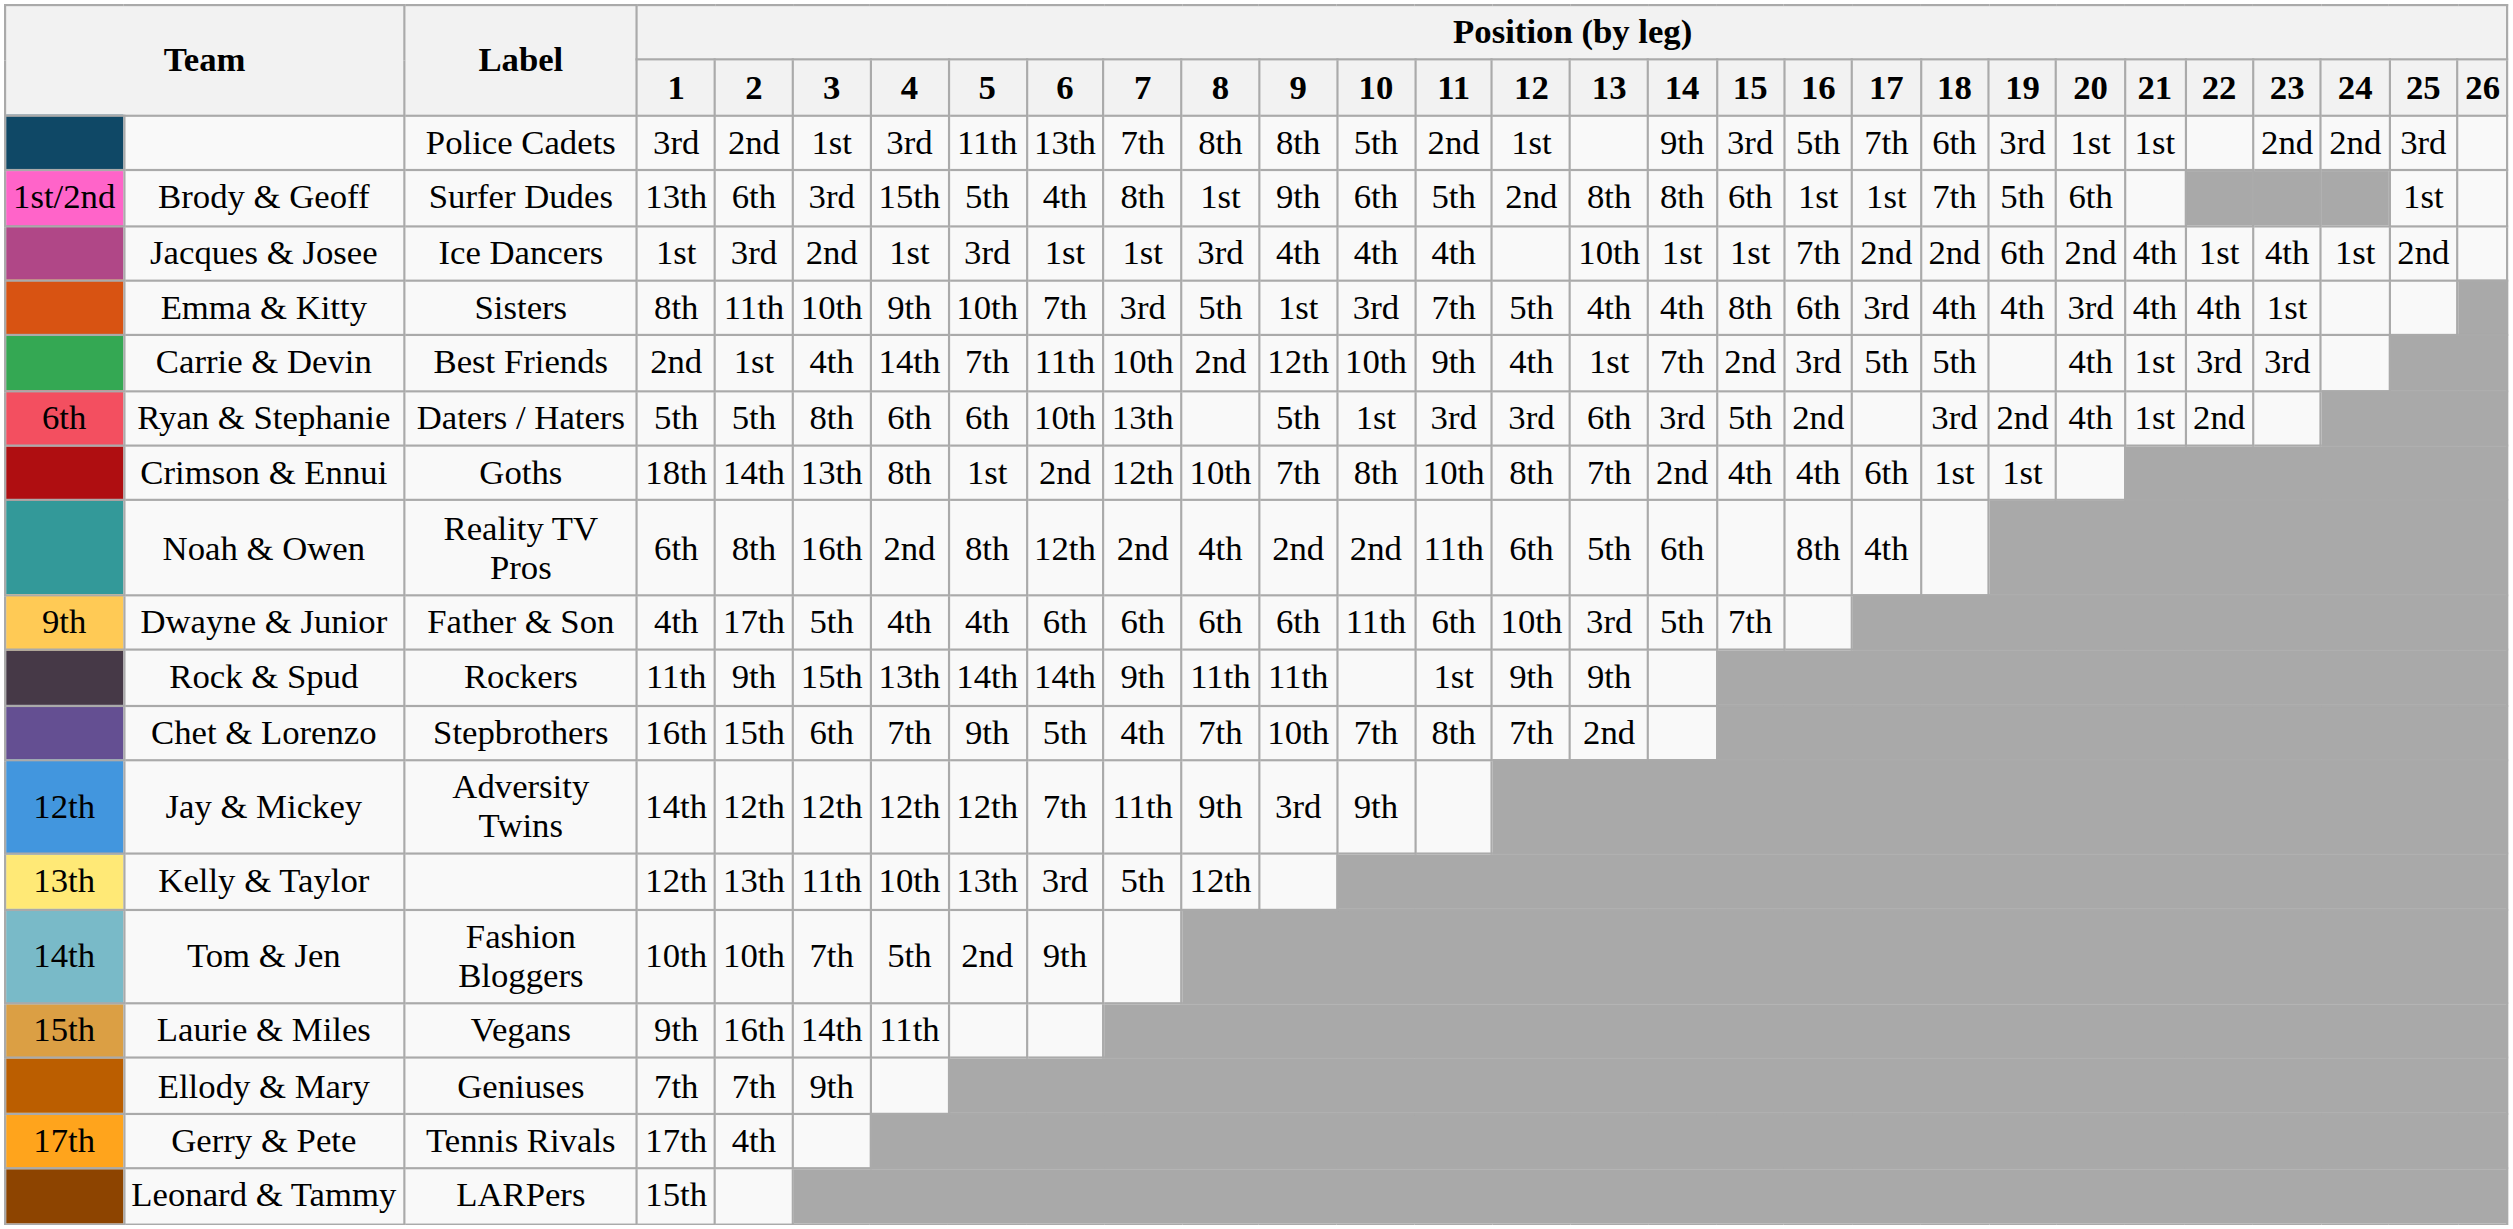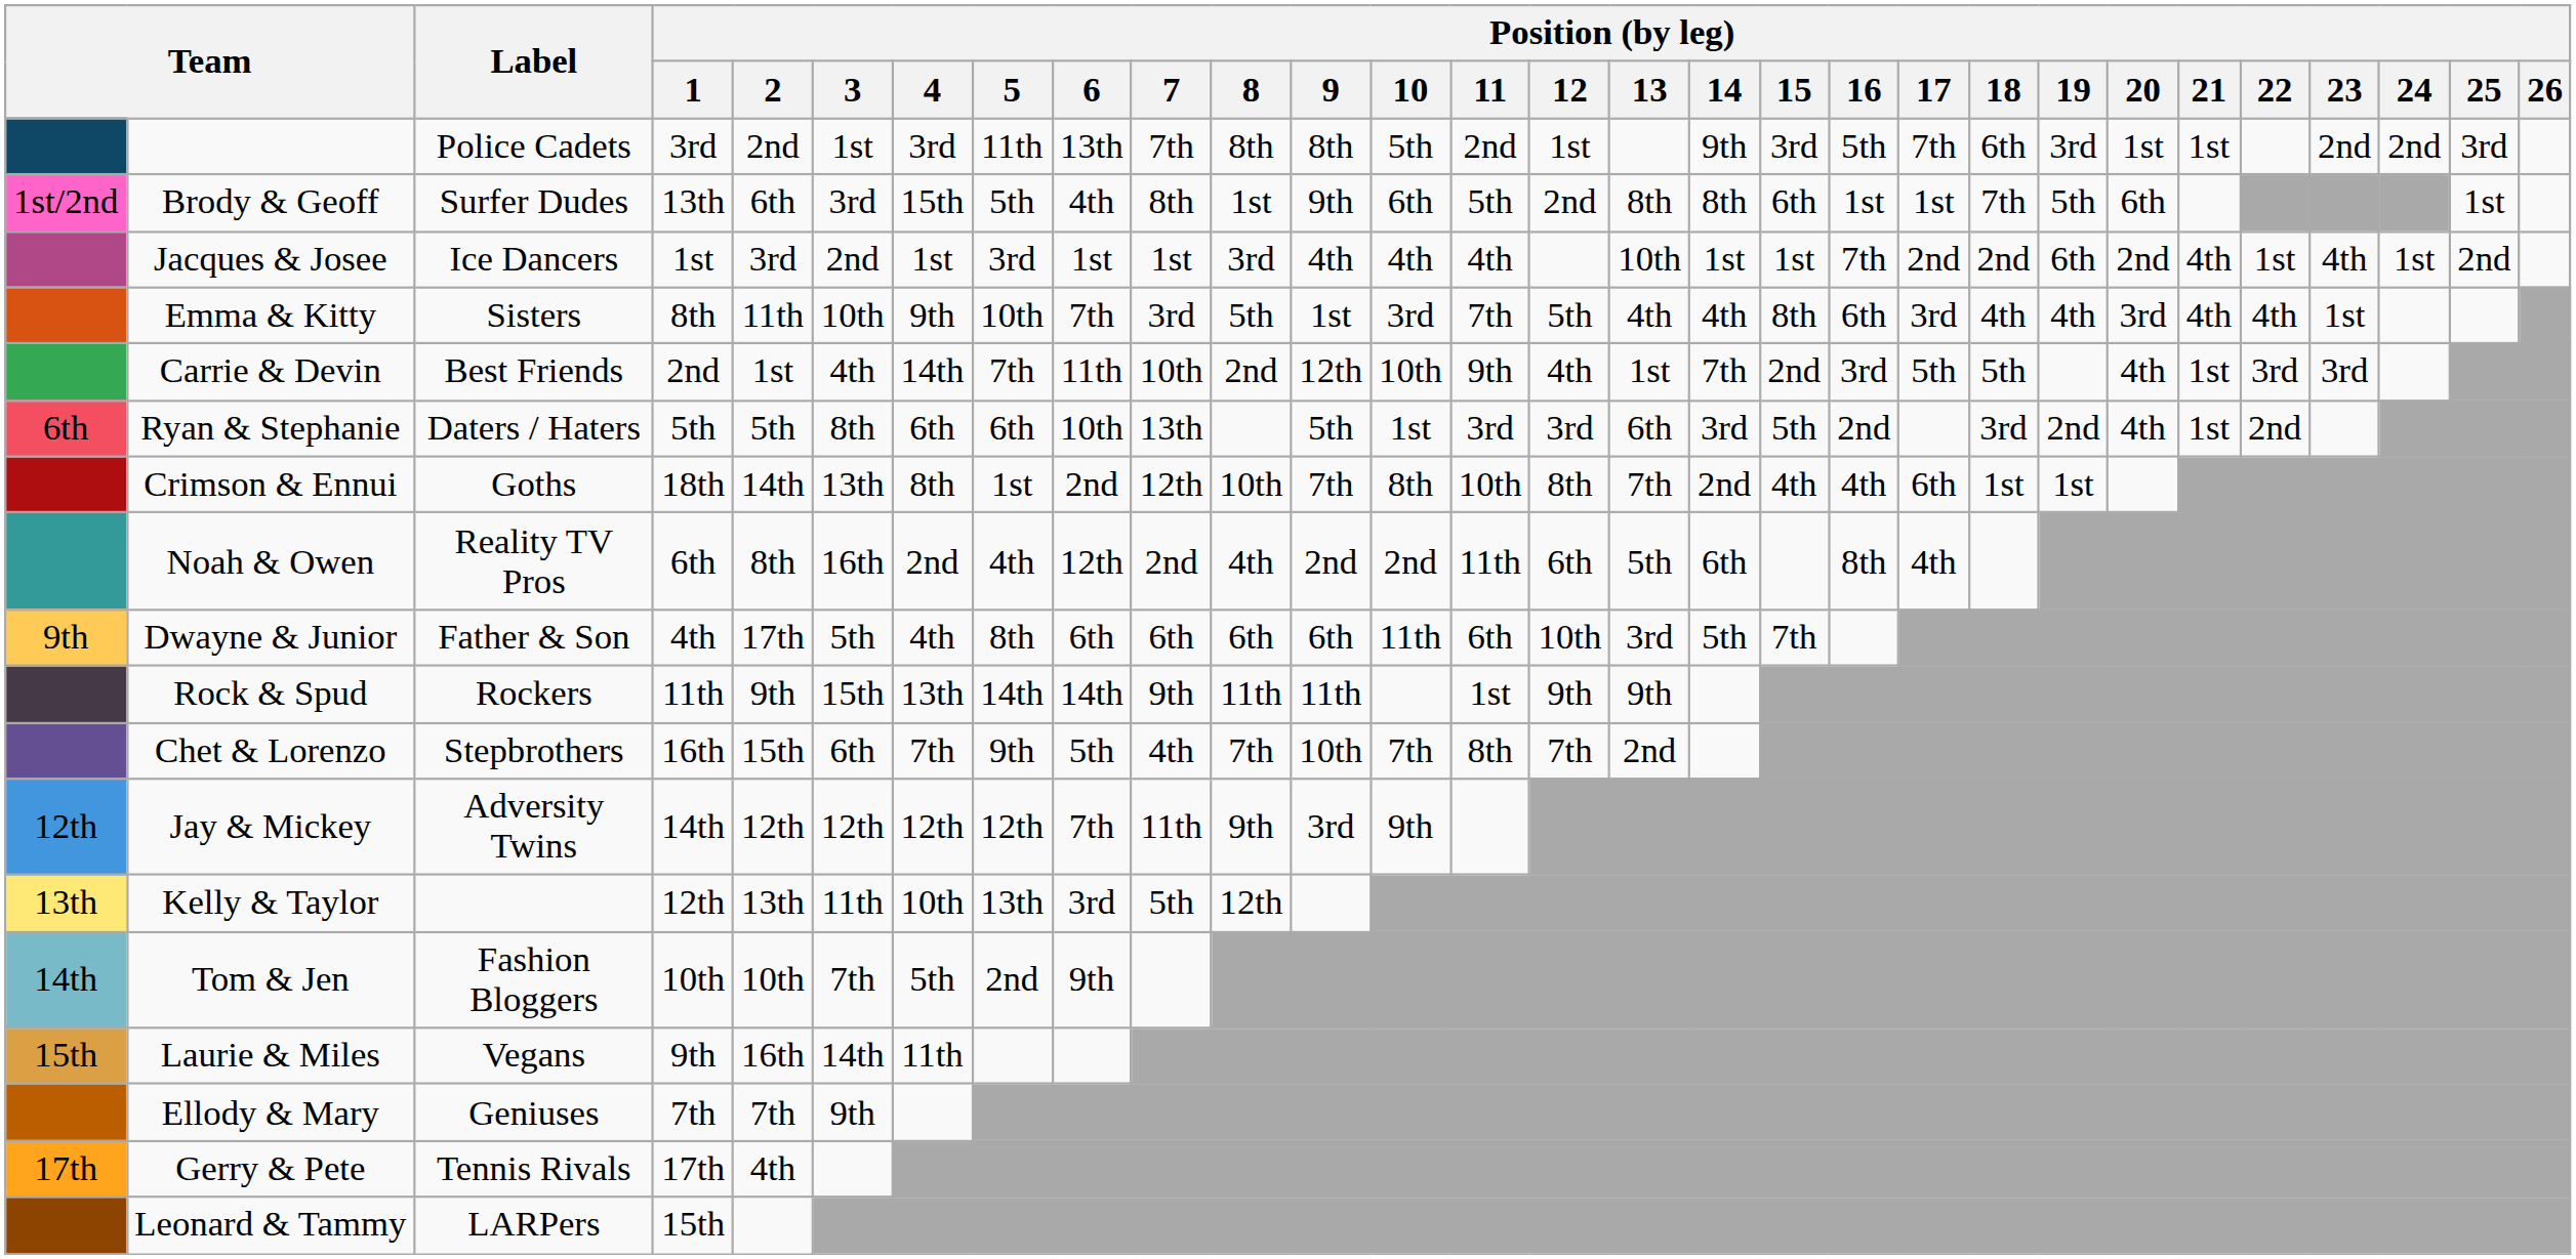Noah & Owen | Position (by leg) / 5: 8th -> 4th
Dwayne & Junior | Position (by leg) / 5: 4th -> 8th
